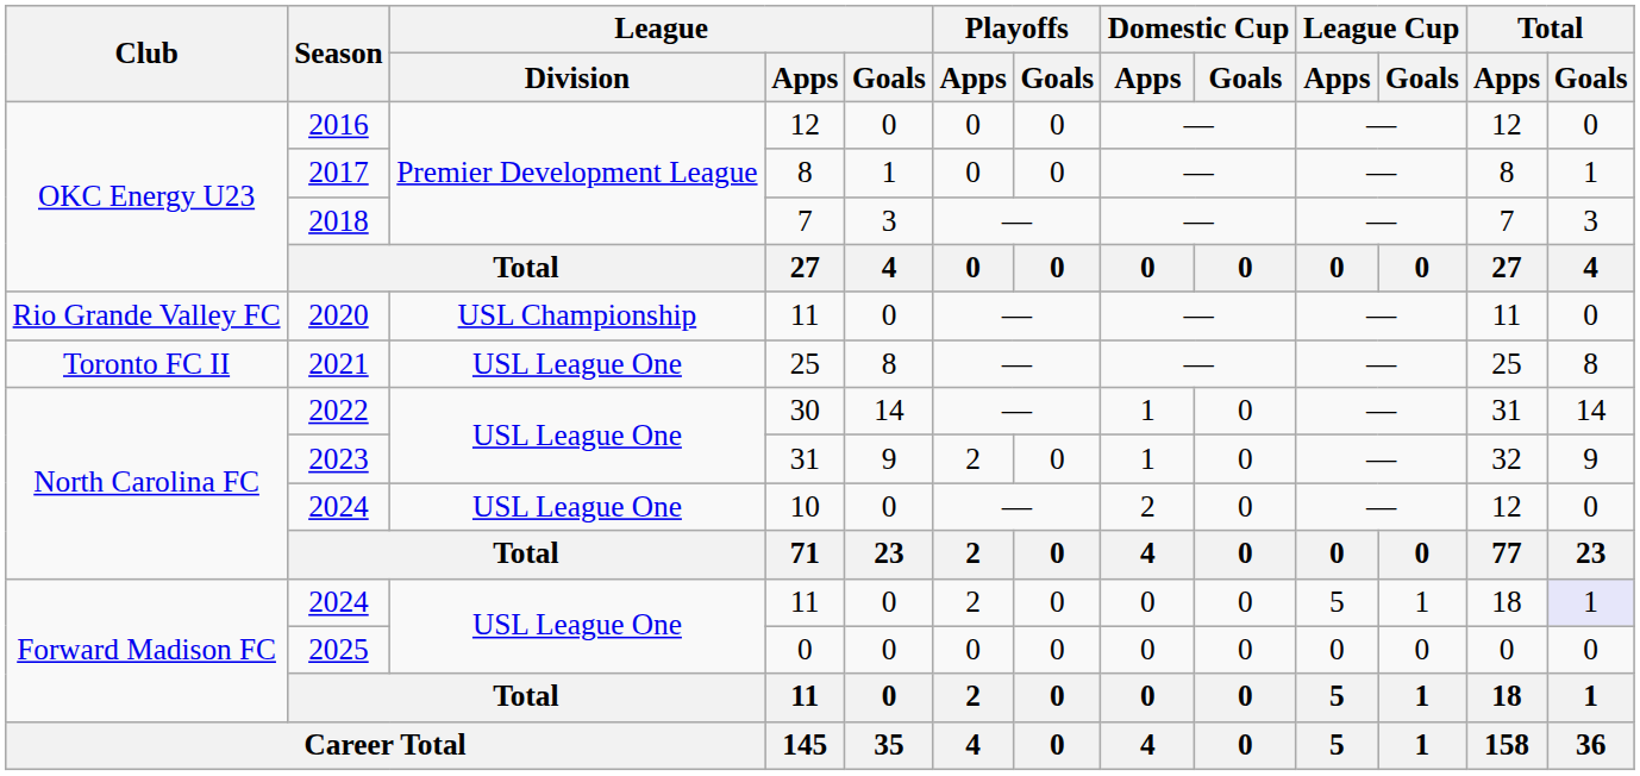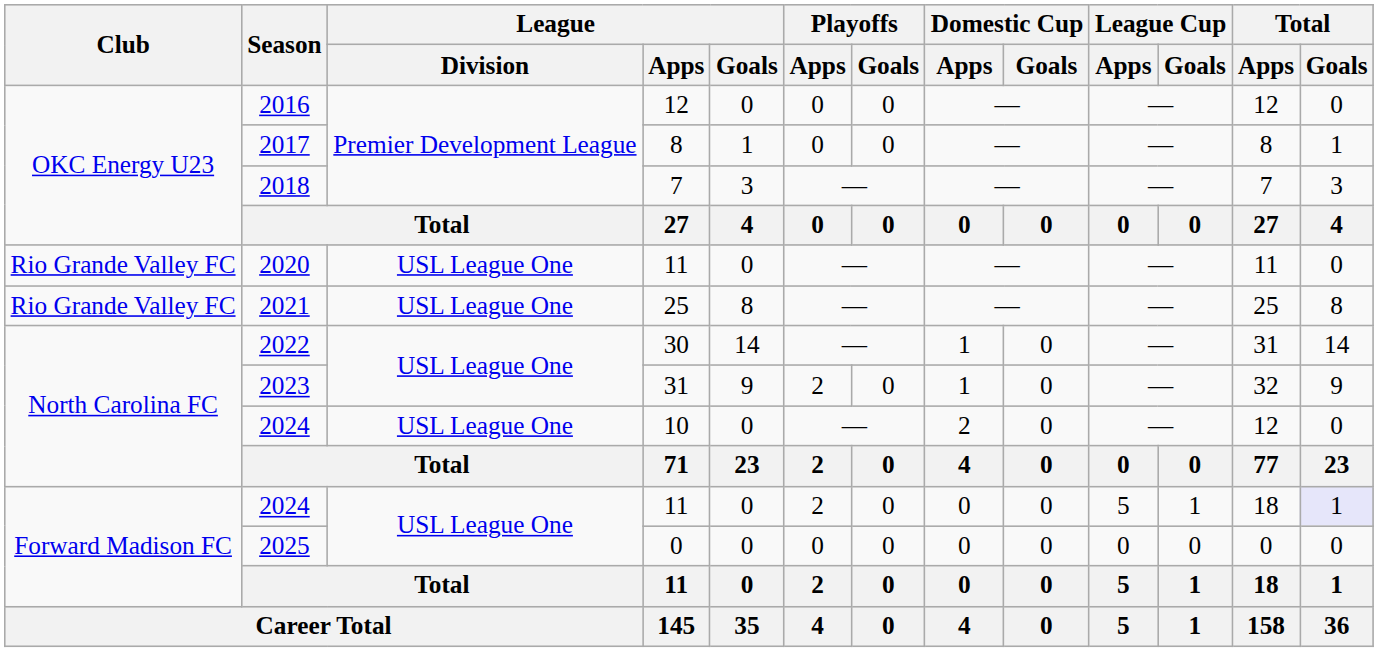2020 | League / Division: USL Championship -> USL League One
2021 | Club: Toronto FC II -> Rio Grande Valley FC
